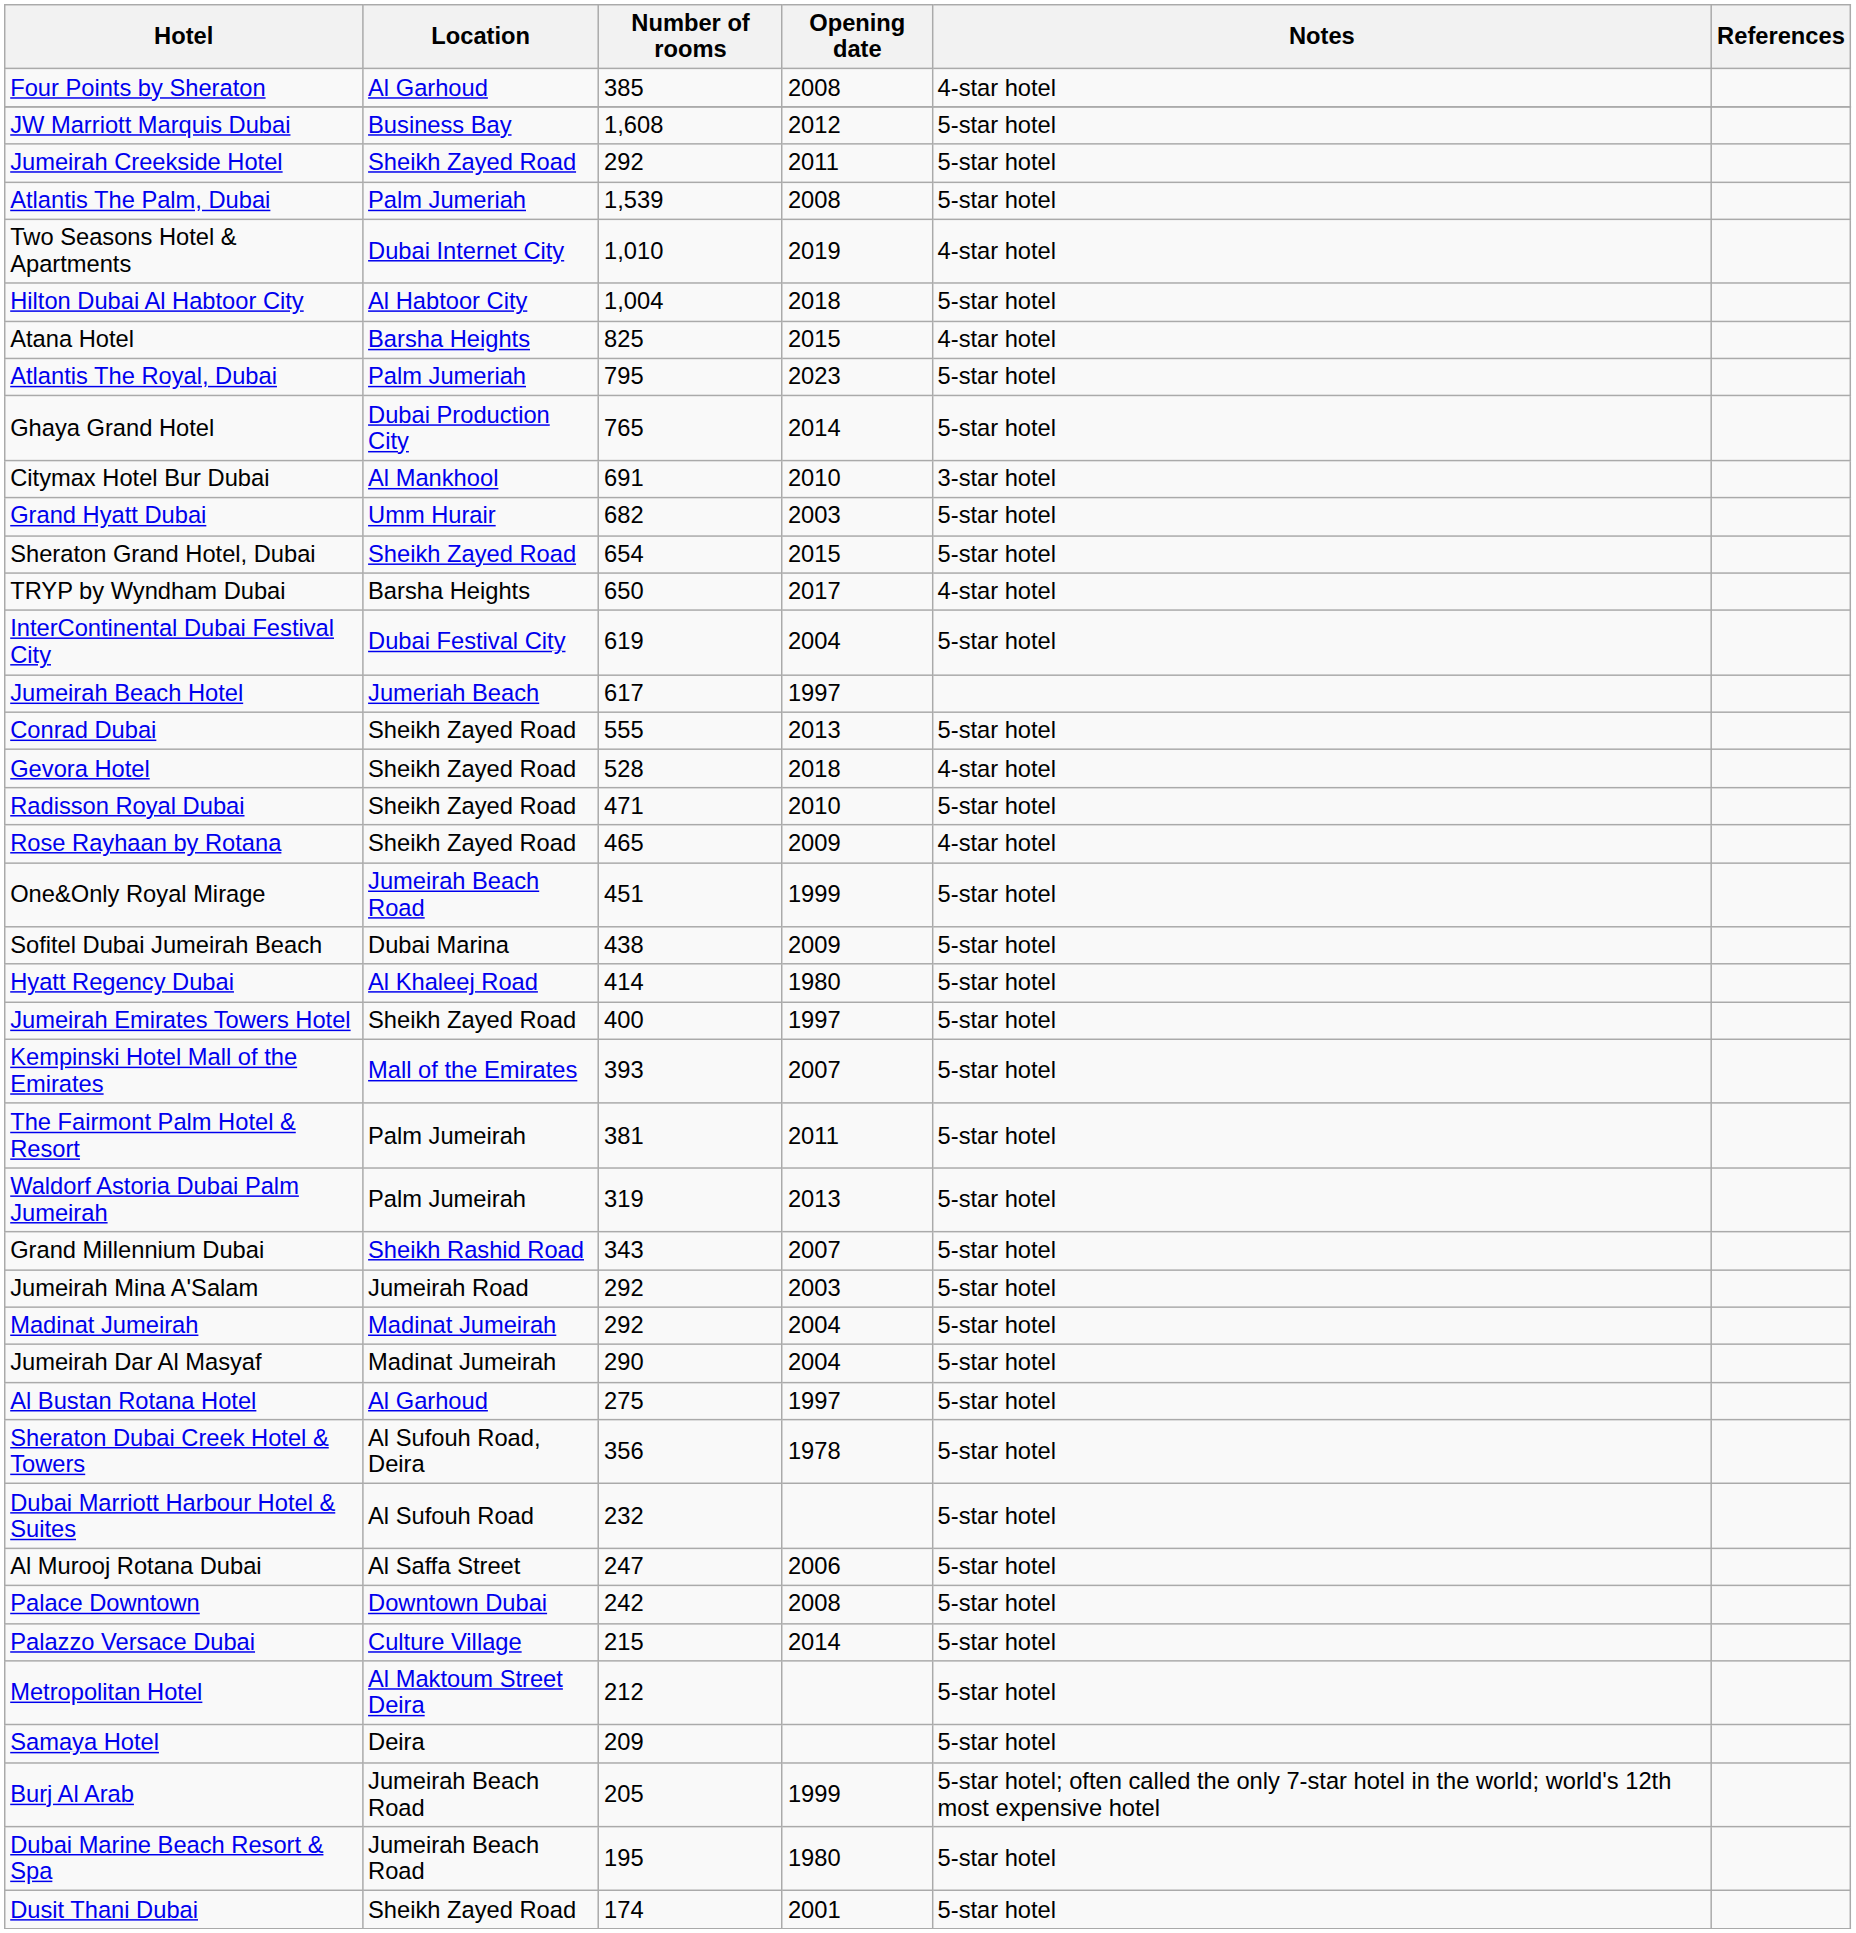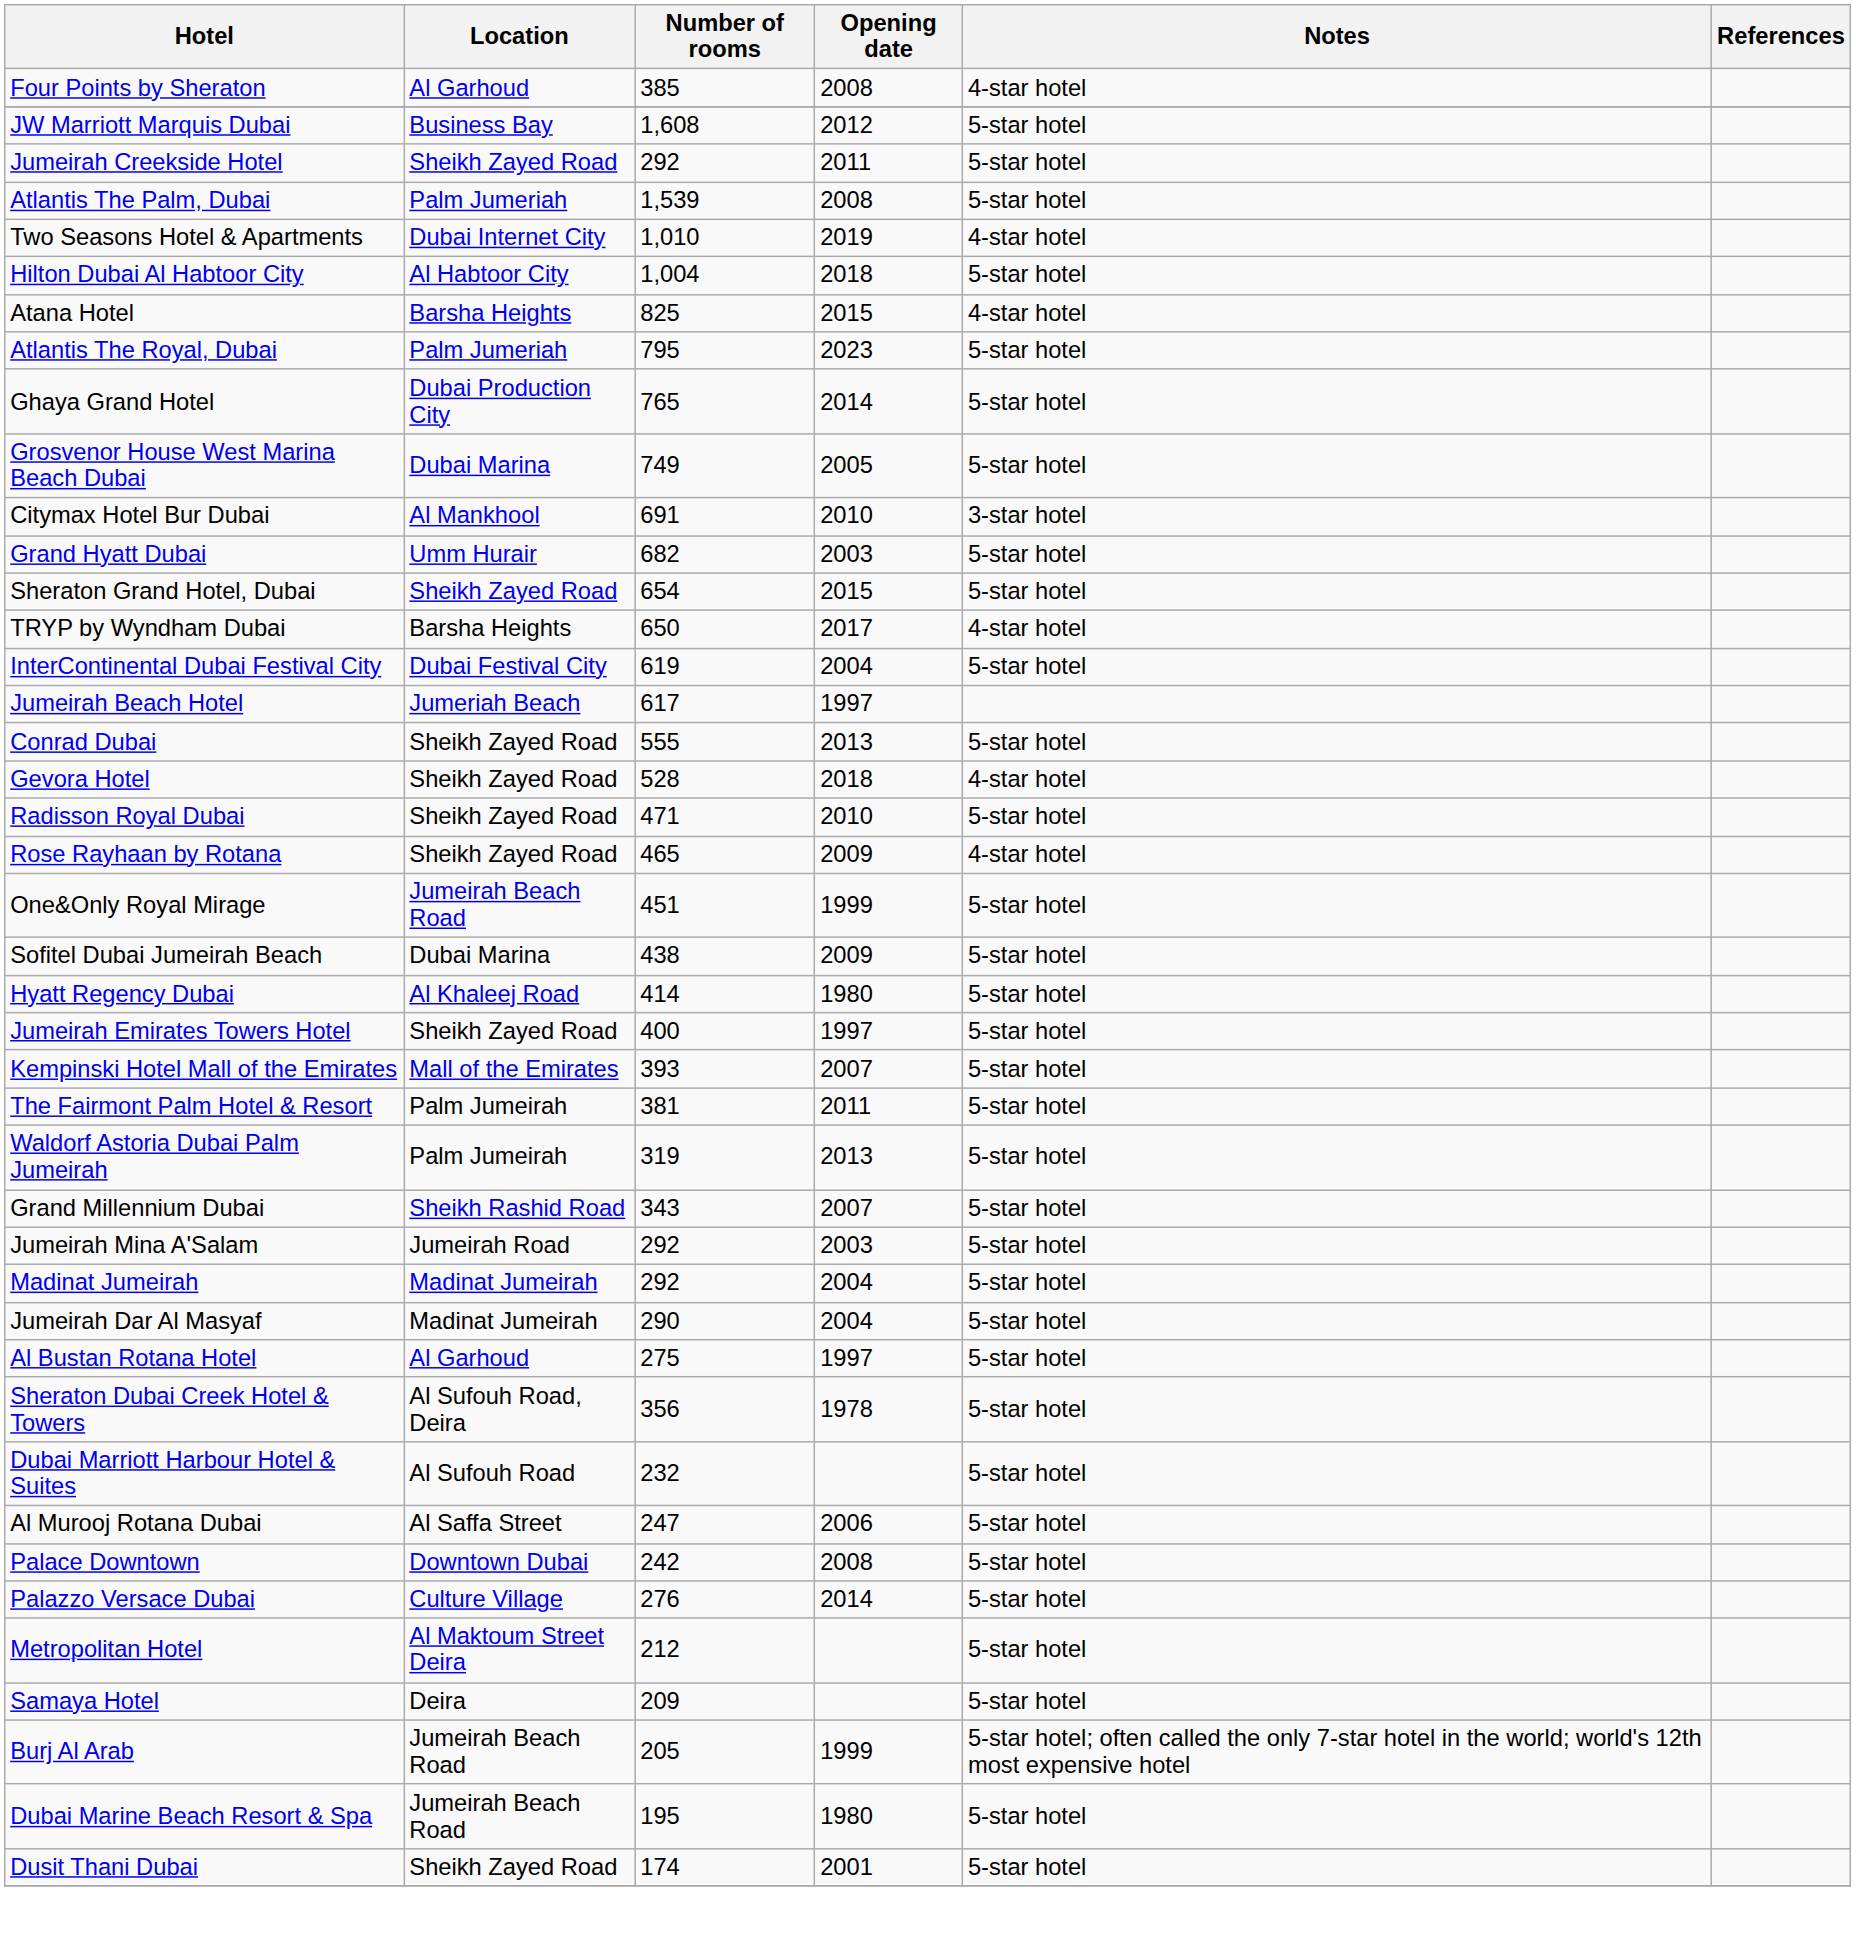+ row: Grosvenor House West Marina Beach Dubai | Dubai Marina | 749 | 2005 | 5-star hotel
Palazzo Versace Dubai | Number of rooms: 215 -> 276
